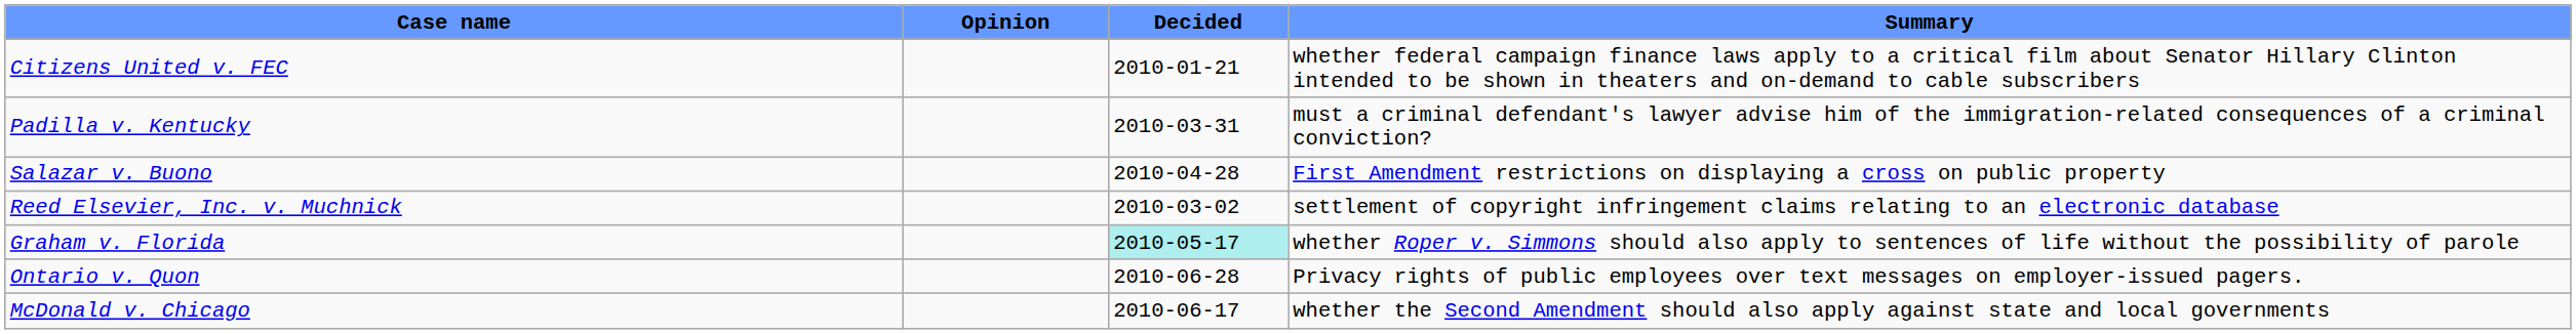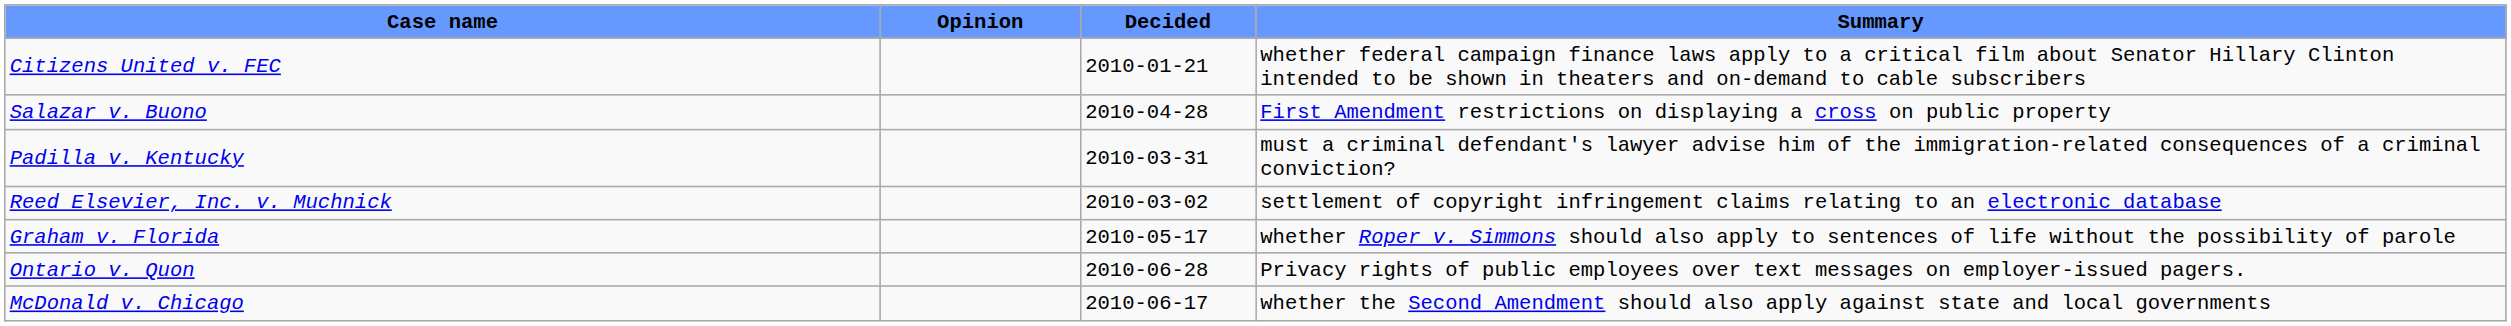rows swapped: Padilla v. Kentucky <-> Salazar v. Buono
Graham v. Florida | Decided: paleturquoise background -> no background
